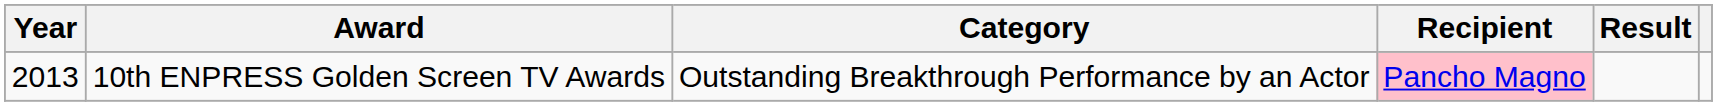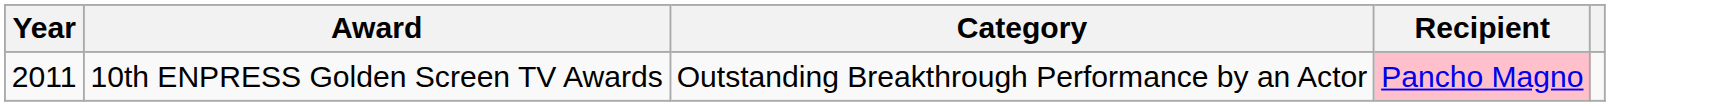- column: Result
10th ENPRESS Golden Screen TV Awards | Year: 2013 -> 2011
